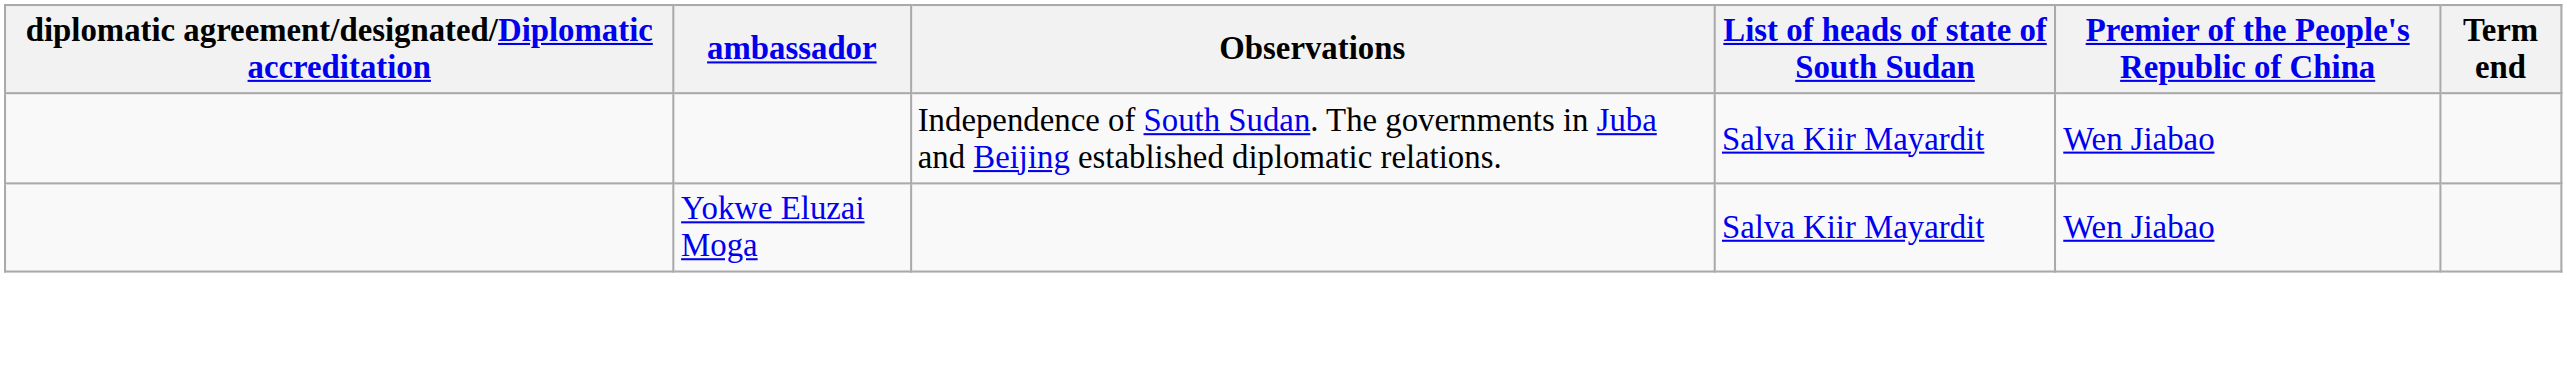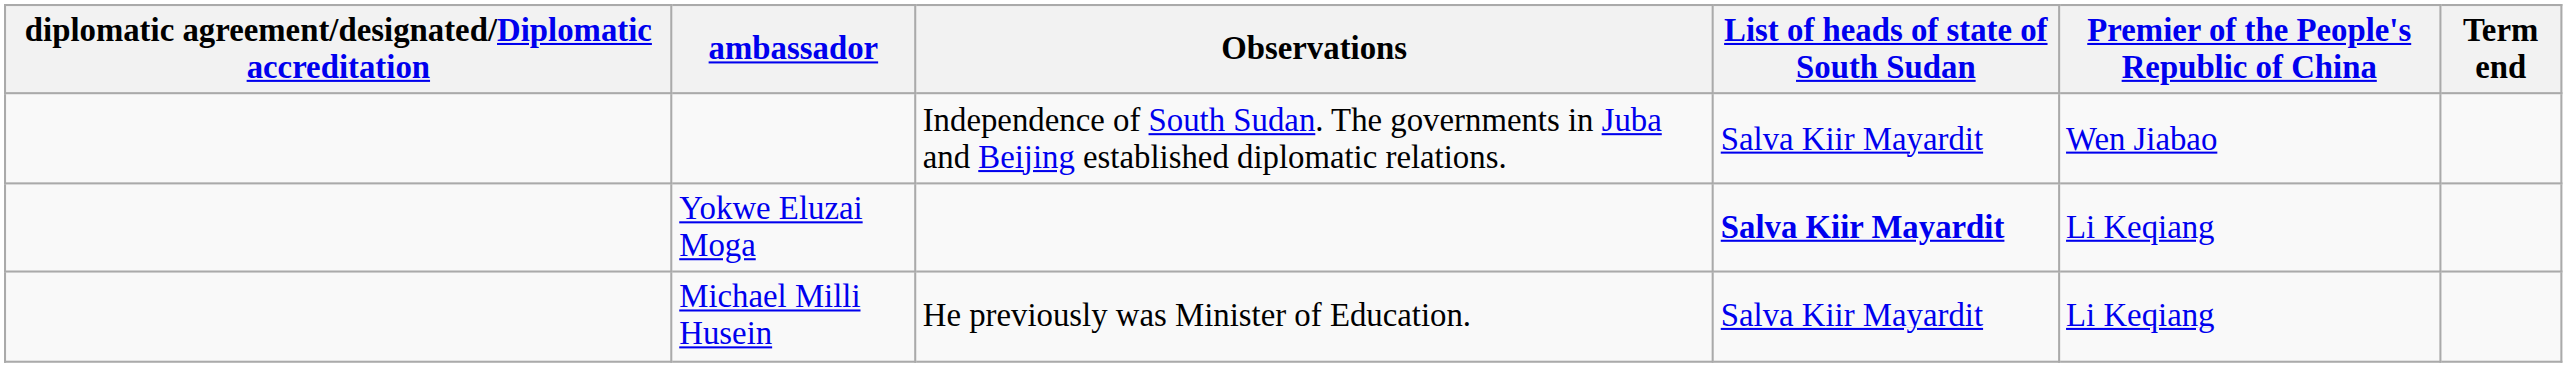Yokwe Eluzai Moga | List of heads of state of South Sudan: normal -> bold
Yokwe Eluzai Moga | Premier of the People's Republic of China: Wen Jiabao -> Li Keqiang
+ row: Michael Milli Husein | He previously was Minister of Education. | Salva Kiir Mayardit | Li Keqiang
